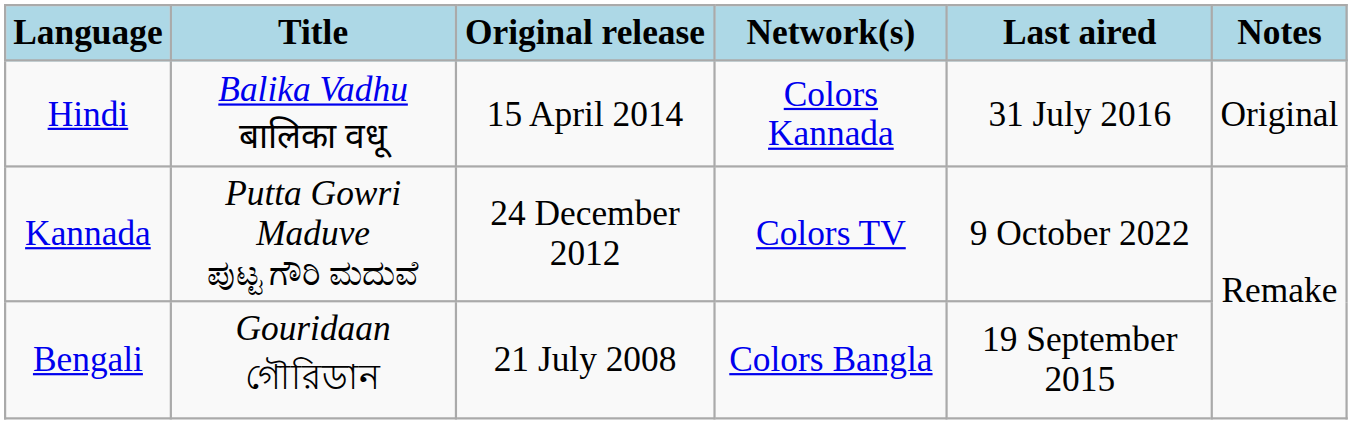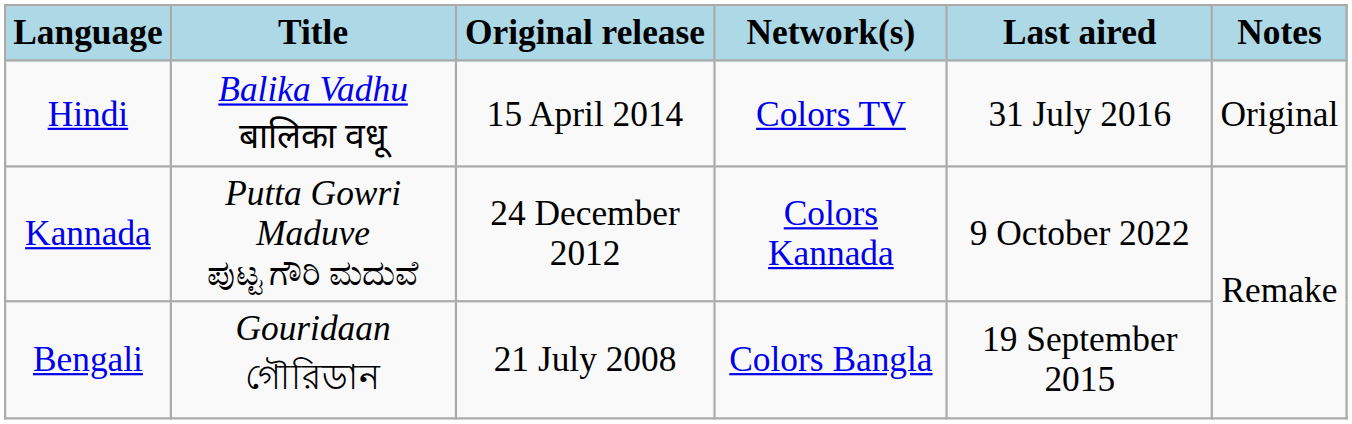Hindi | Network(s): Colors Kannada -> Colors TV
Kannada | Network(s): Colors TV -> Colors Kannada
